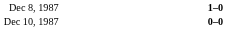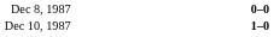Dec 8, 1987 | column 3: 1–0 -> 0–0
Dec 10, 1987 | column 3: 0–0 -> 1–0
